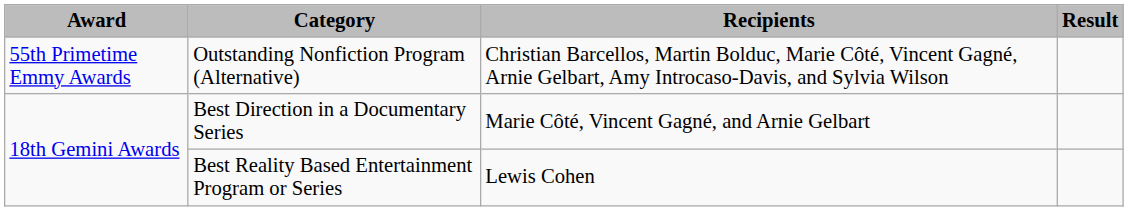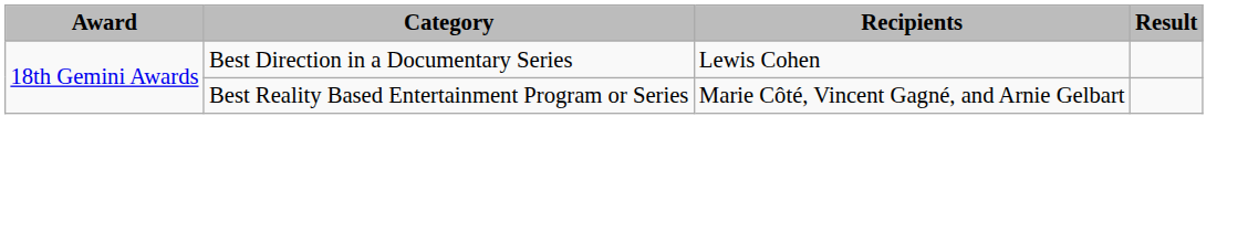- row: 55th Primetime Emmy Awards | Outstanding Nonfiction Program (Alternative) | Christian Barcellos, Martin Bolduc, Marie Côté, Vincent Gagné, Arnie Gelbart, Amy Introcaso-Davis, and Sylvia Wilson
Best Direction in a Documentary Series | Recipients: Marie Côté, Vincent Gagné, and Arnie Gelbart -> Lewis Cohen
Best Reality Based Entertainment Program or Series | Recipients: Lewis Cohen -> Marie Côté, Vincent Gagné, and Arnie Gelbart
